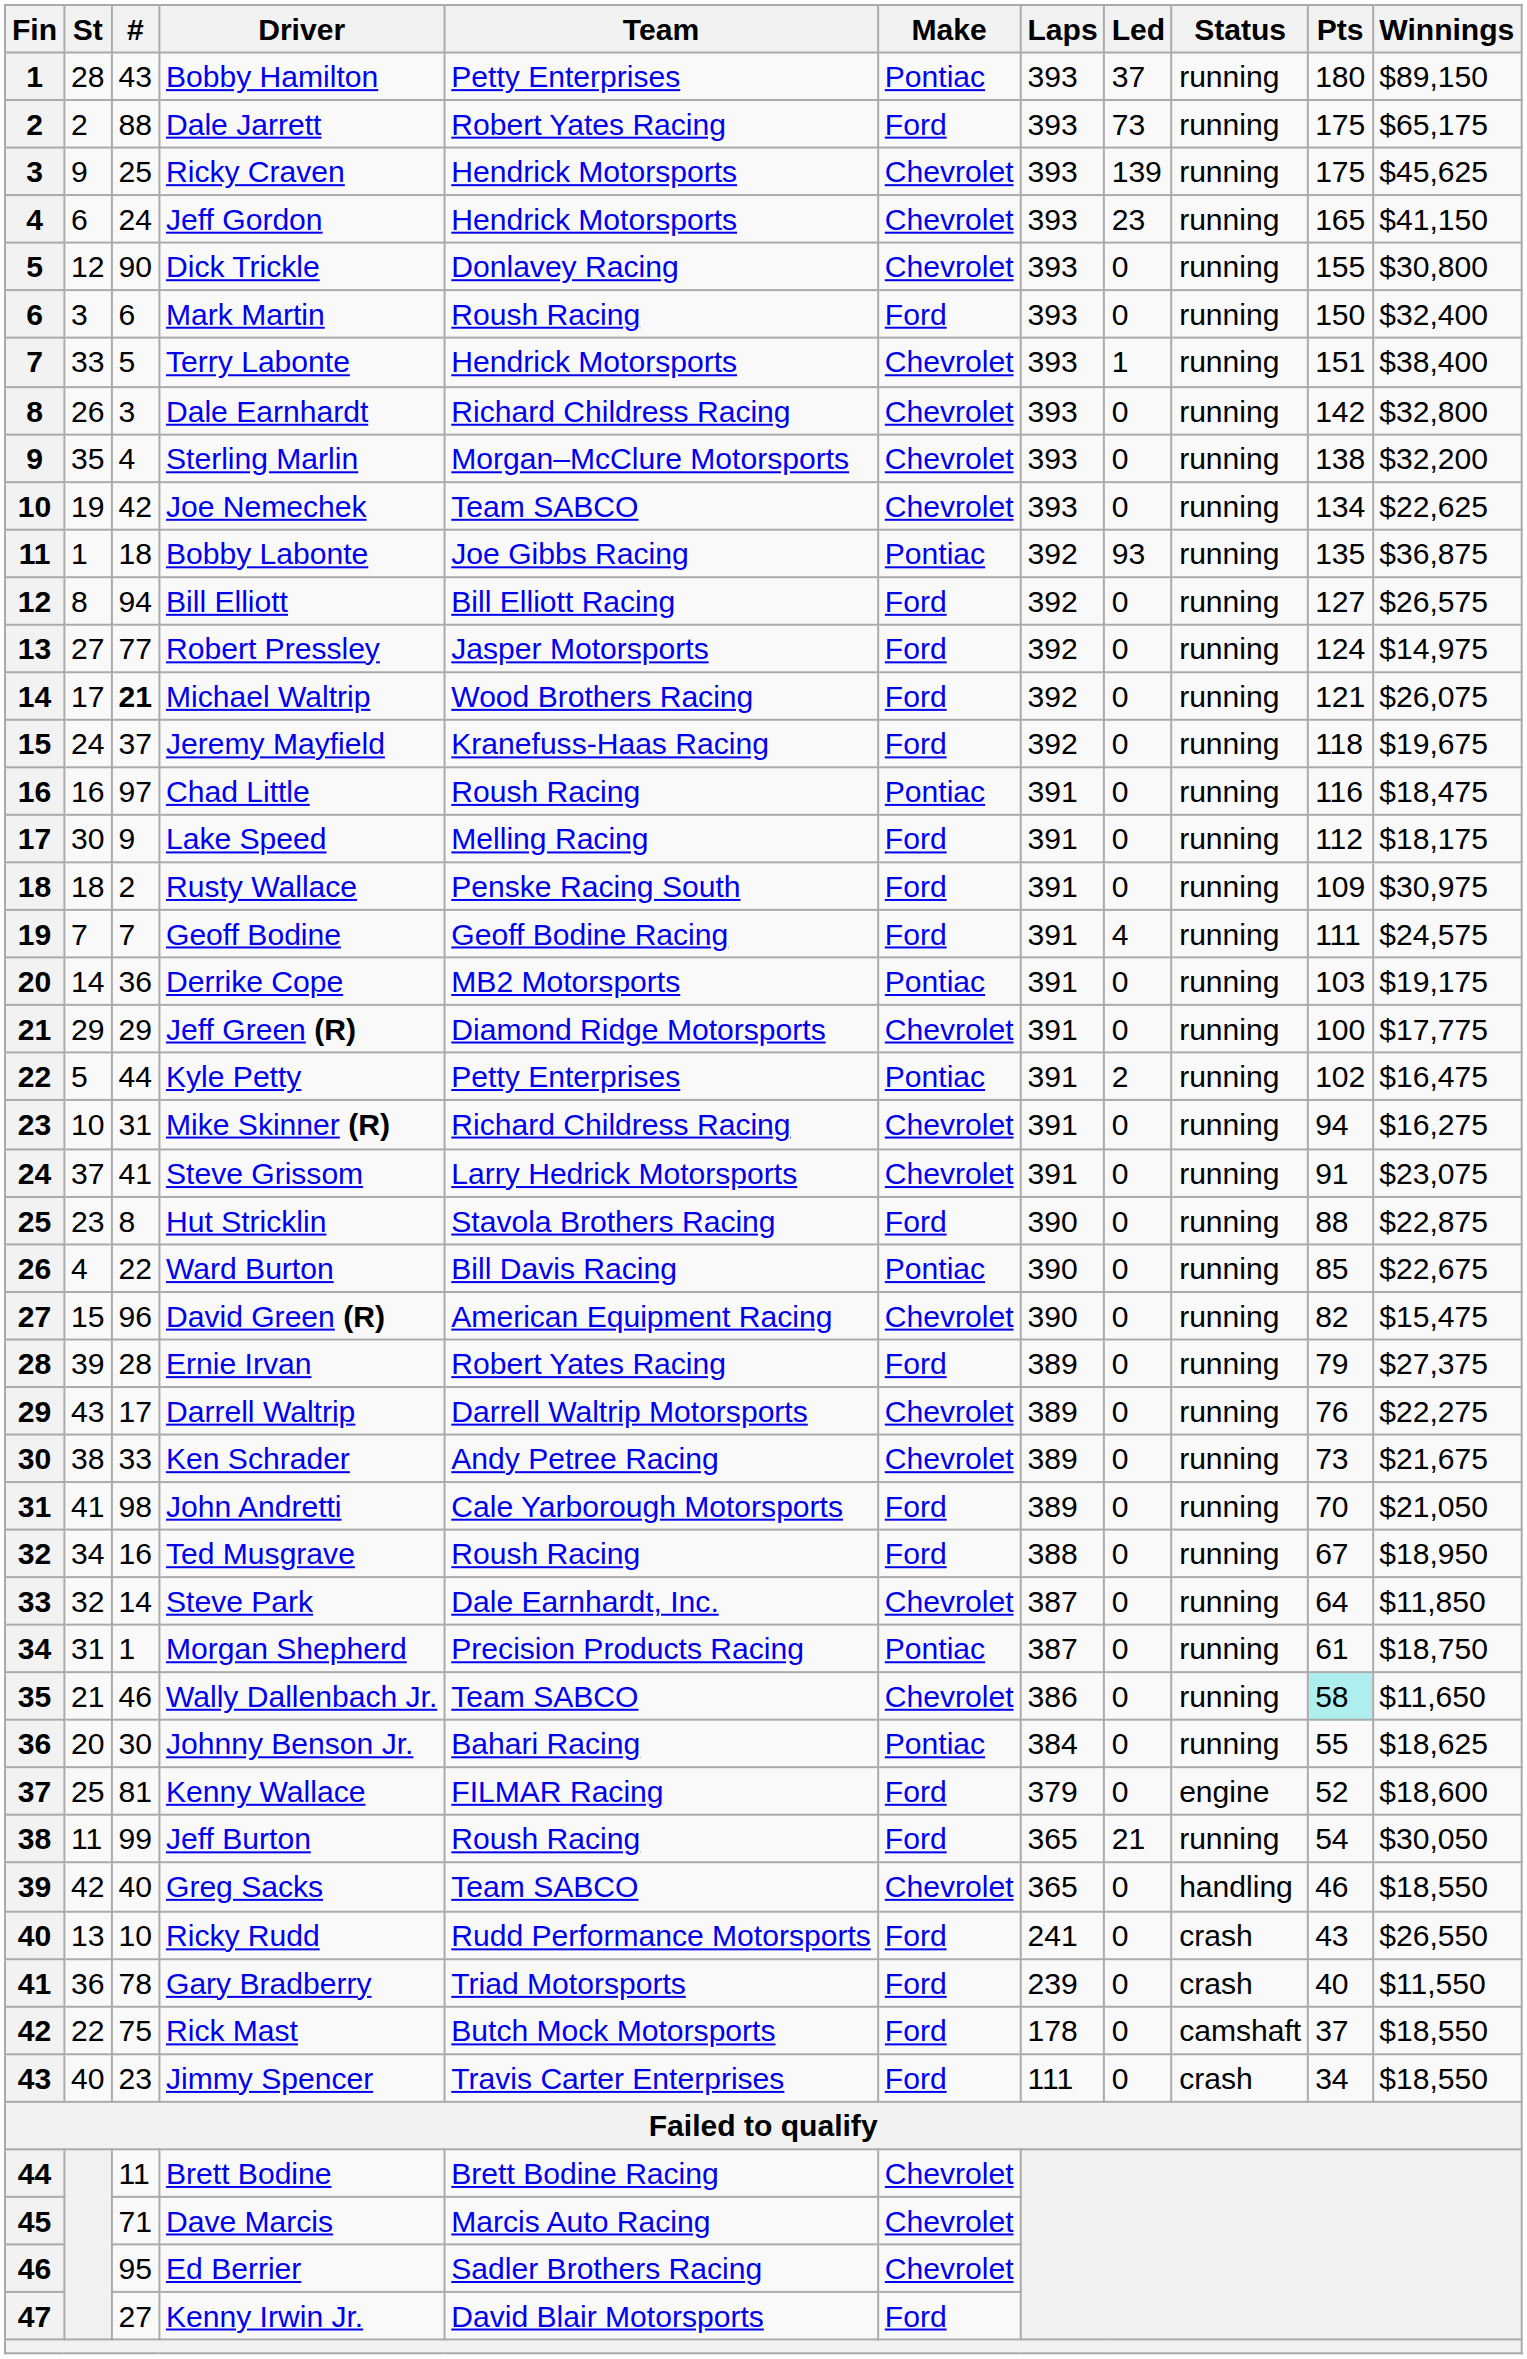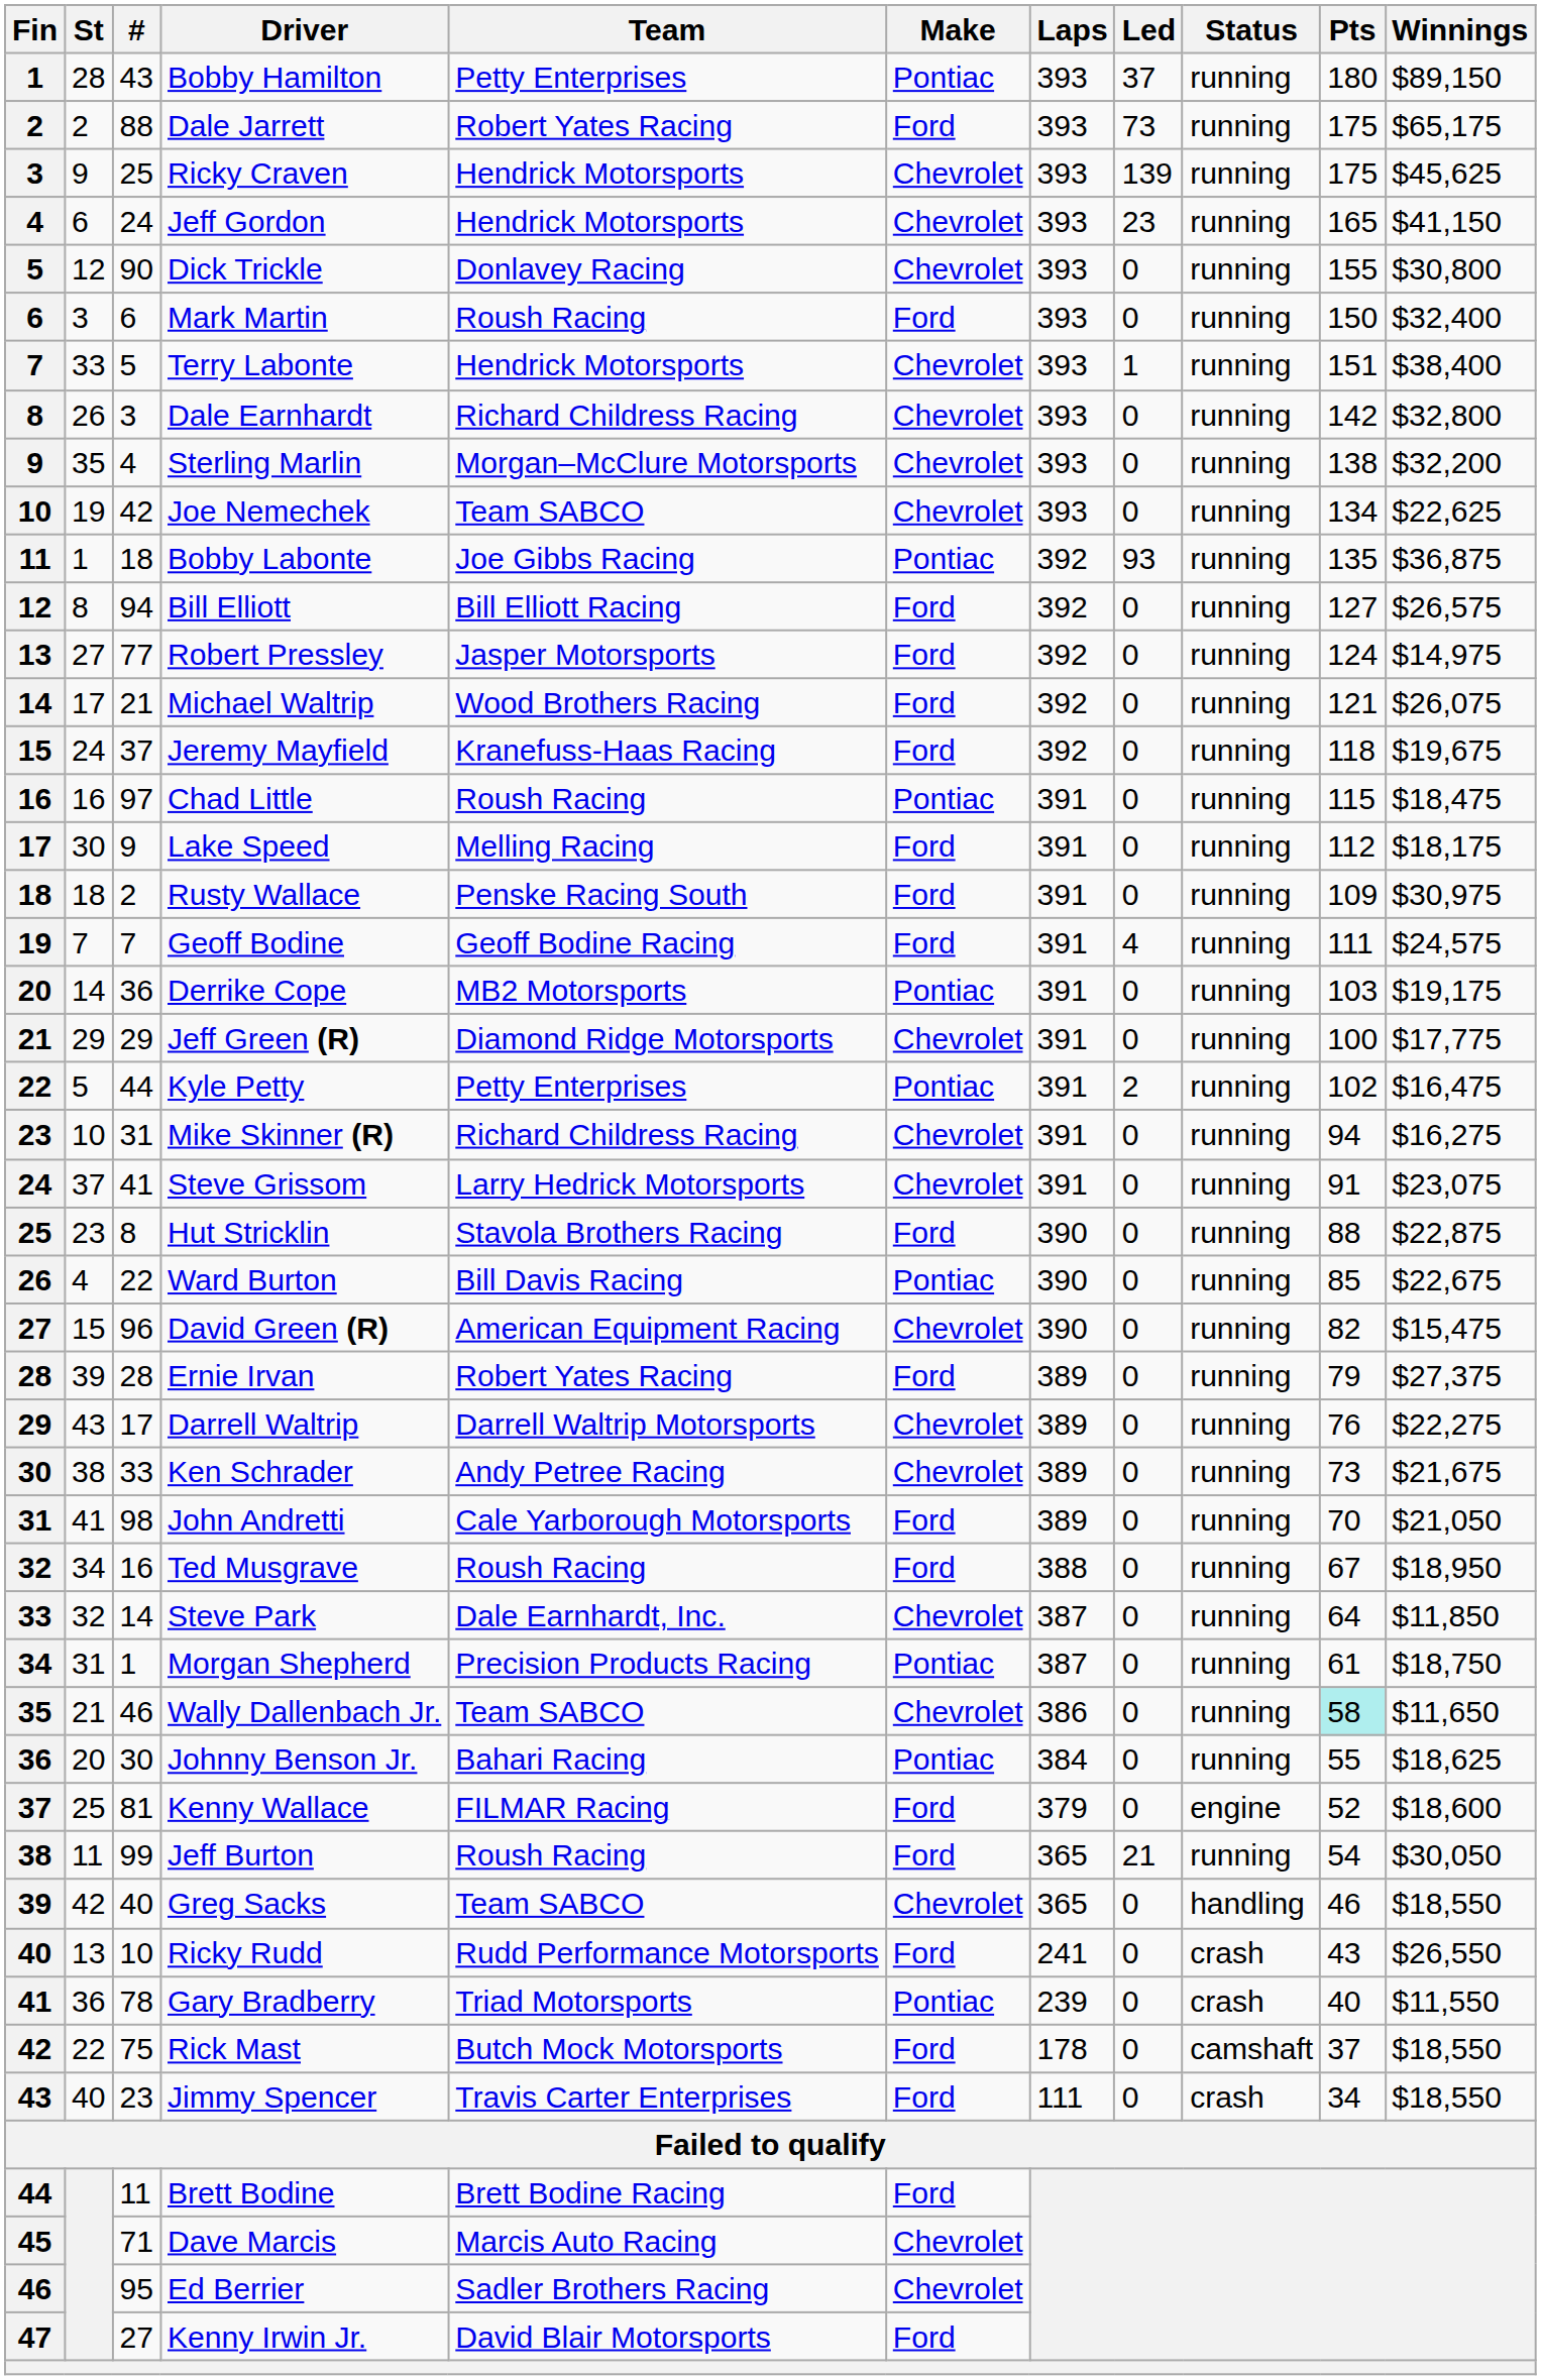Michael Waltrip | #: bold -> normal
Chad Little | Pts: 116 -> 115
Gary Bradberry | Make: Ford -> Pontiac
Brett Bodine | Make: Chevrolet -> Ford
